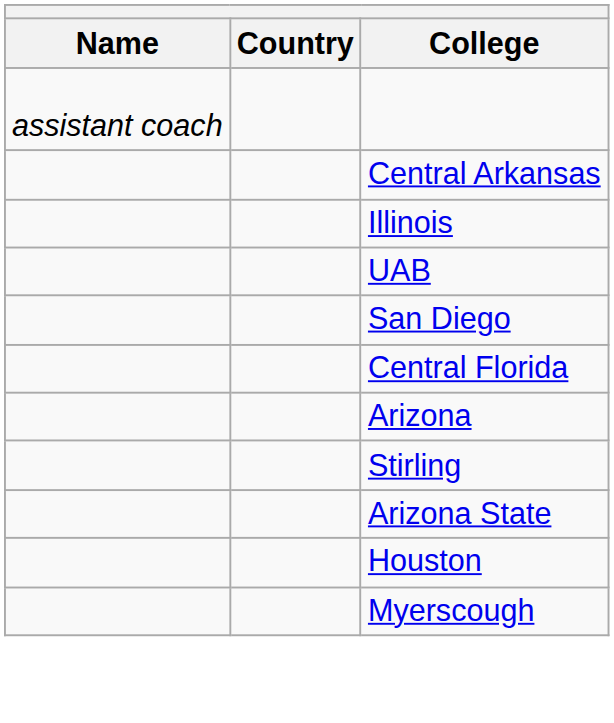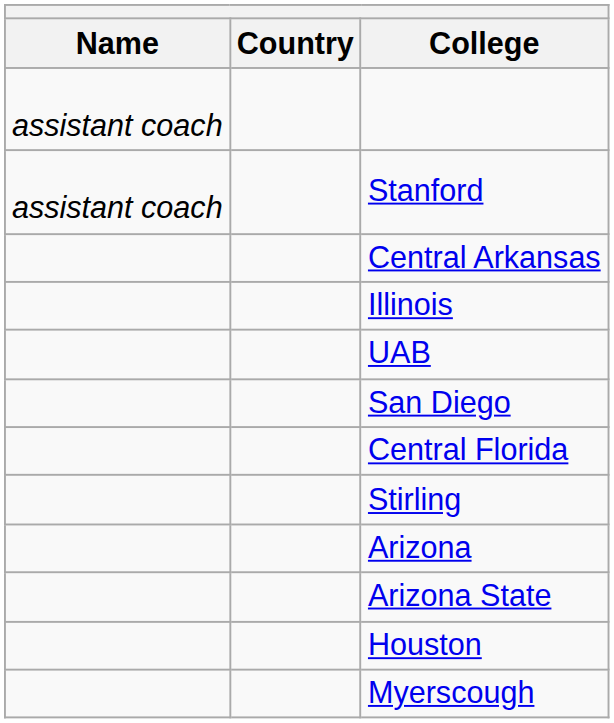+ row: assistant coach | Stanford
rows swapped: Stirling <-> Arizona
